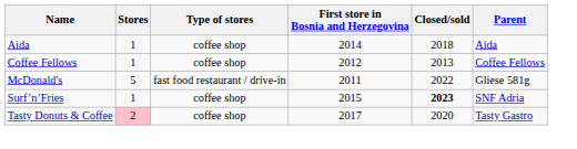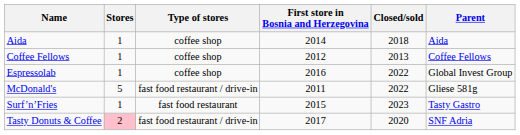+ row: Espressolab | 1 | coffee shop | 2016 | 2022 | Global Invest Group
Surf’n’Fries | Type of stores: coffee shop -> fast food restaurant
Surf’n’Fries | Closed/sold: bold -> normal
Surf’n’Fries | Parent: SNF Adria -> Tasty Gastro
Tasty Donuts & Coffee | Type of stores: coffee shop -> fast food restaurant / drive-in
Tasty Donuts & Coffee | Parent: Tasty Gastro -> SNF Adria
